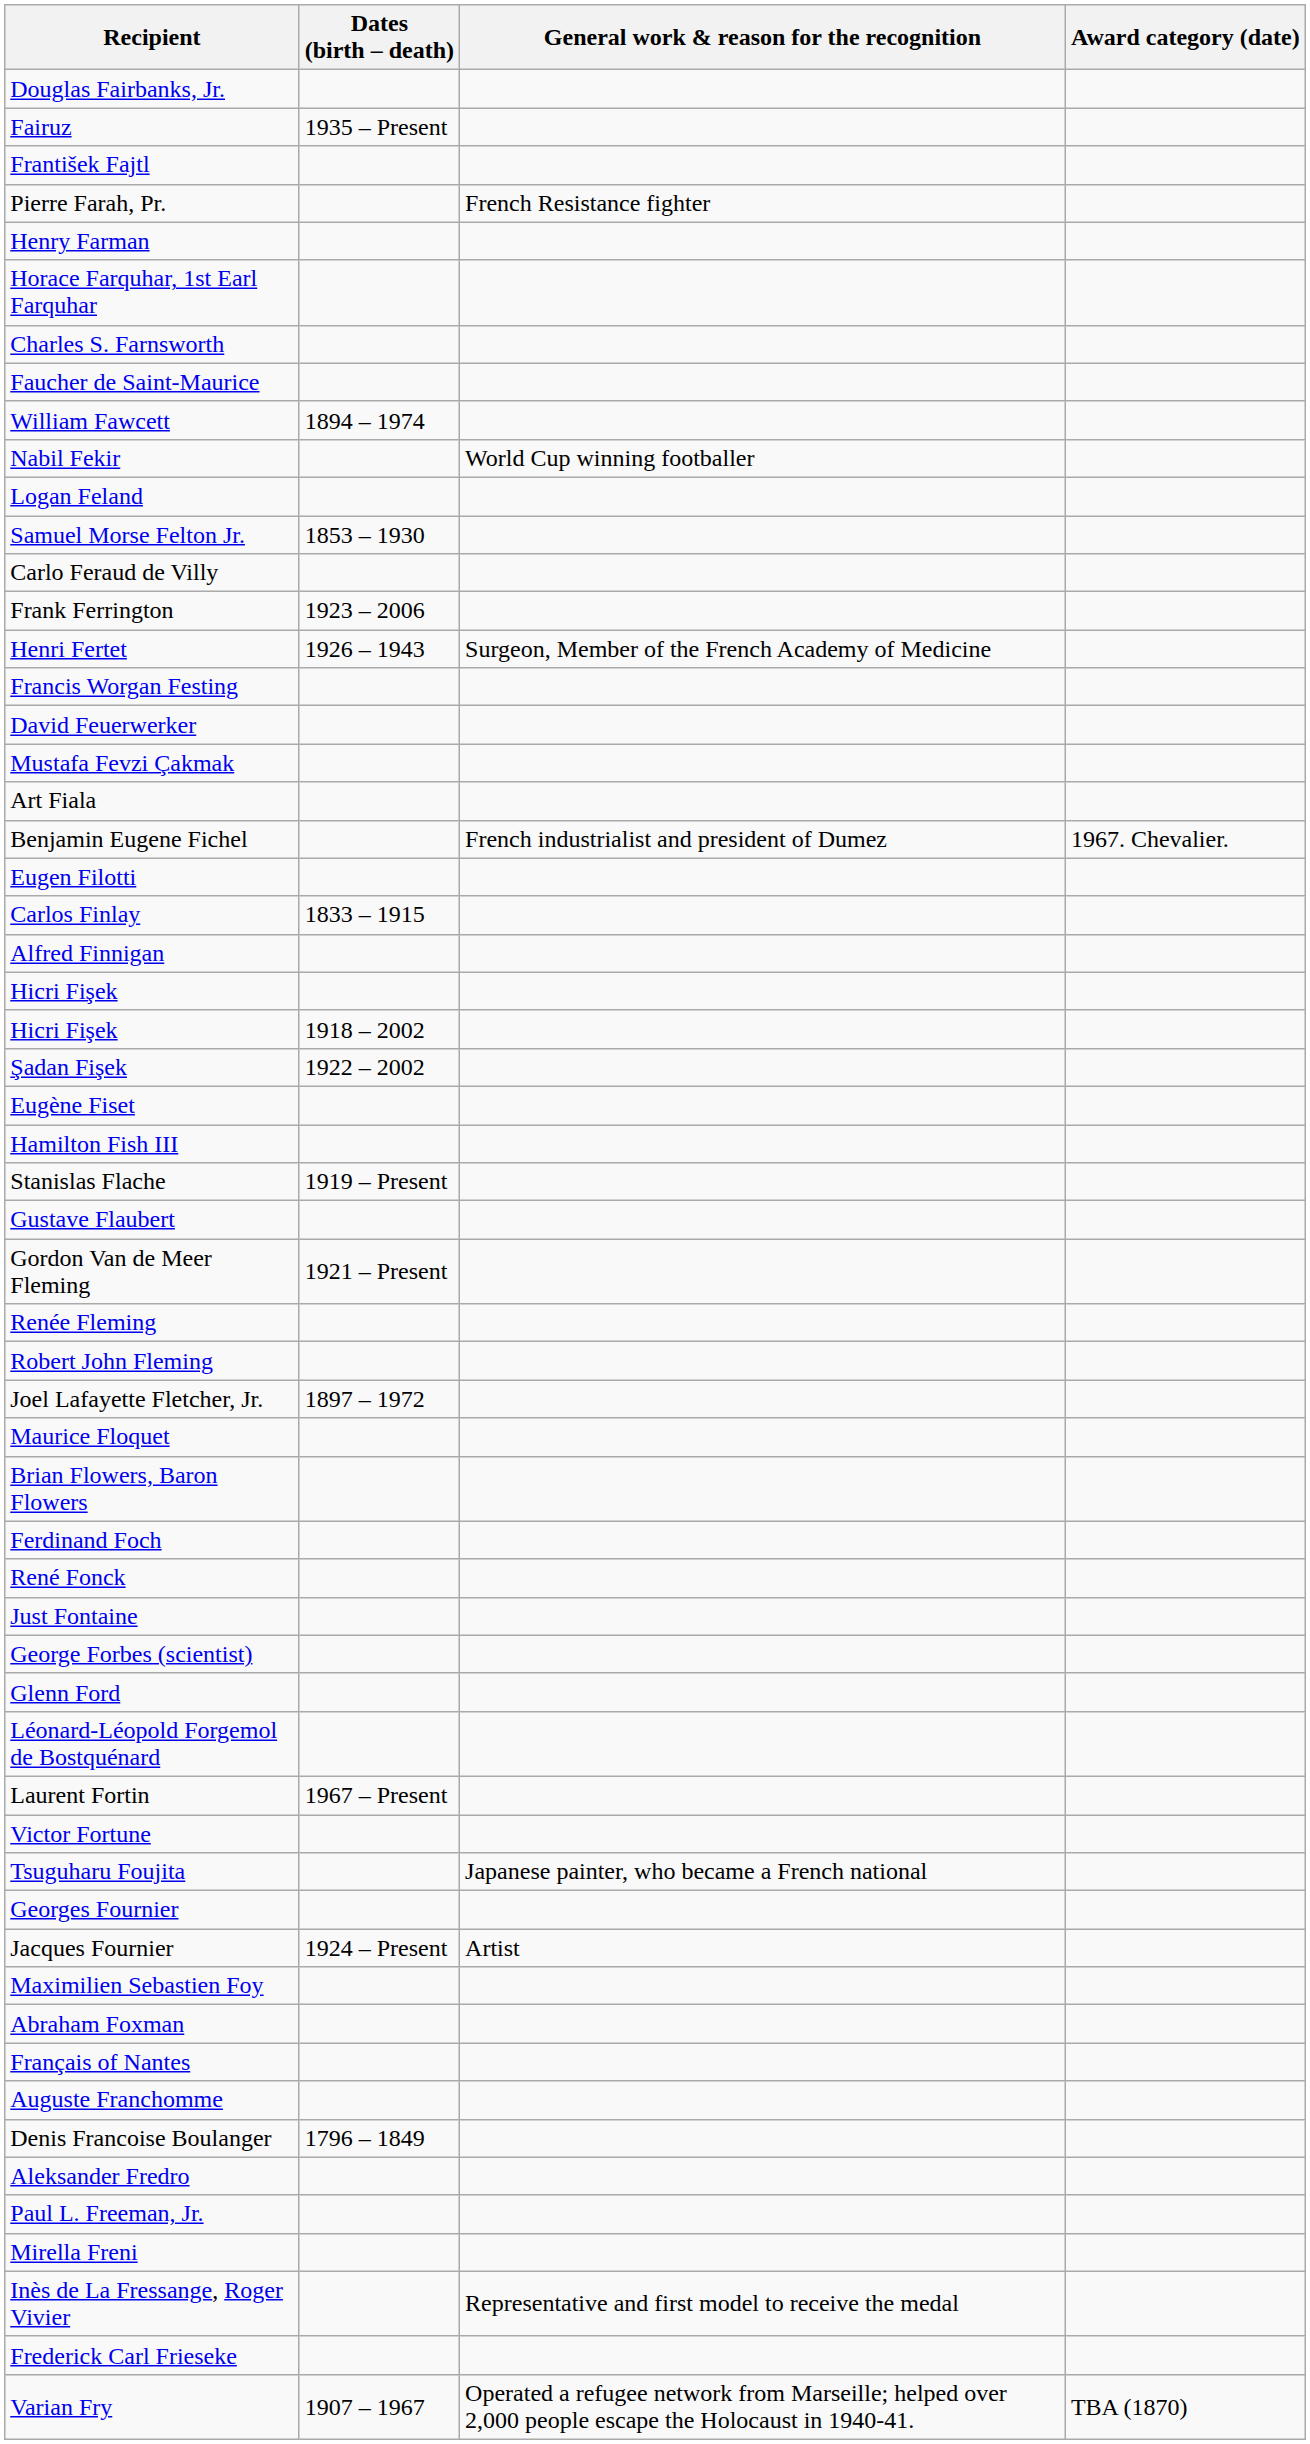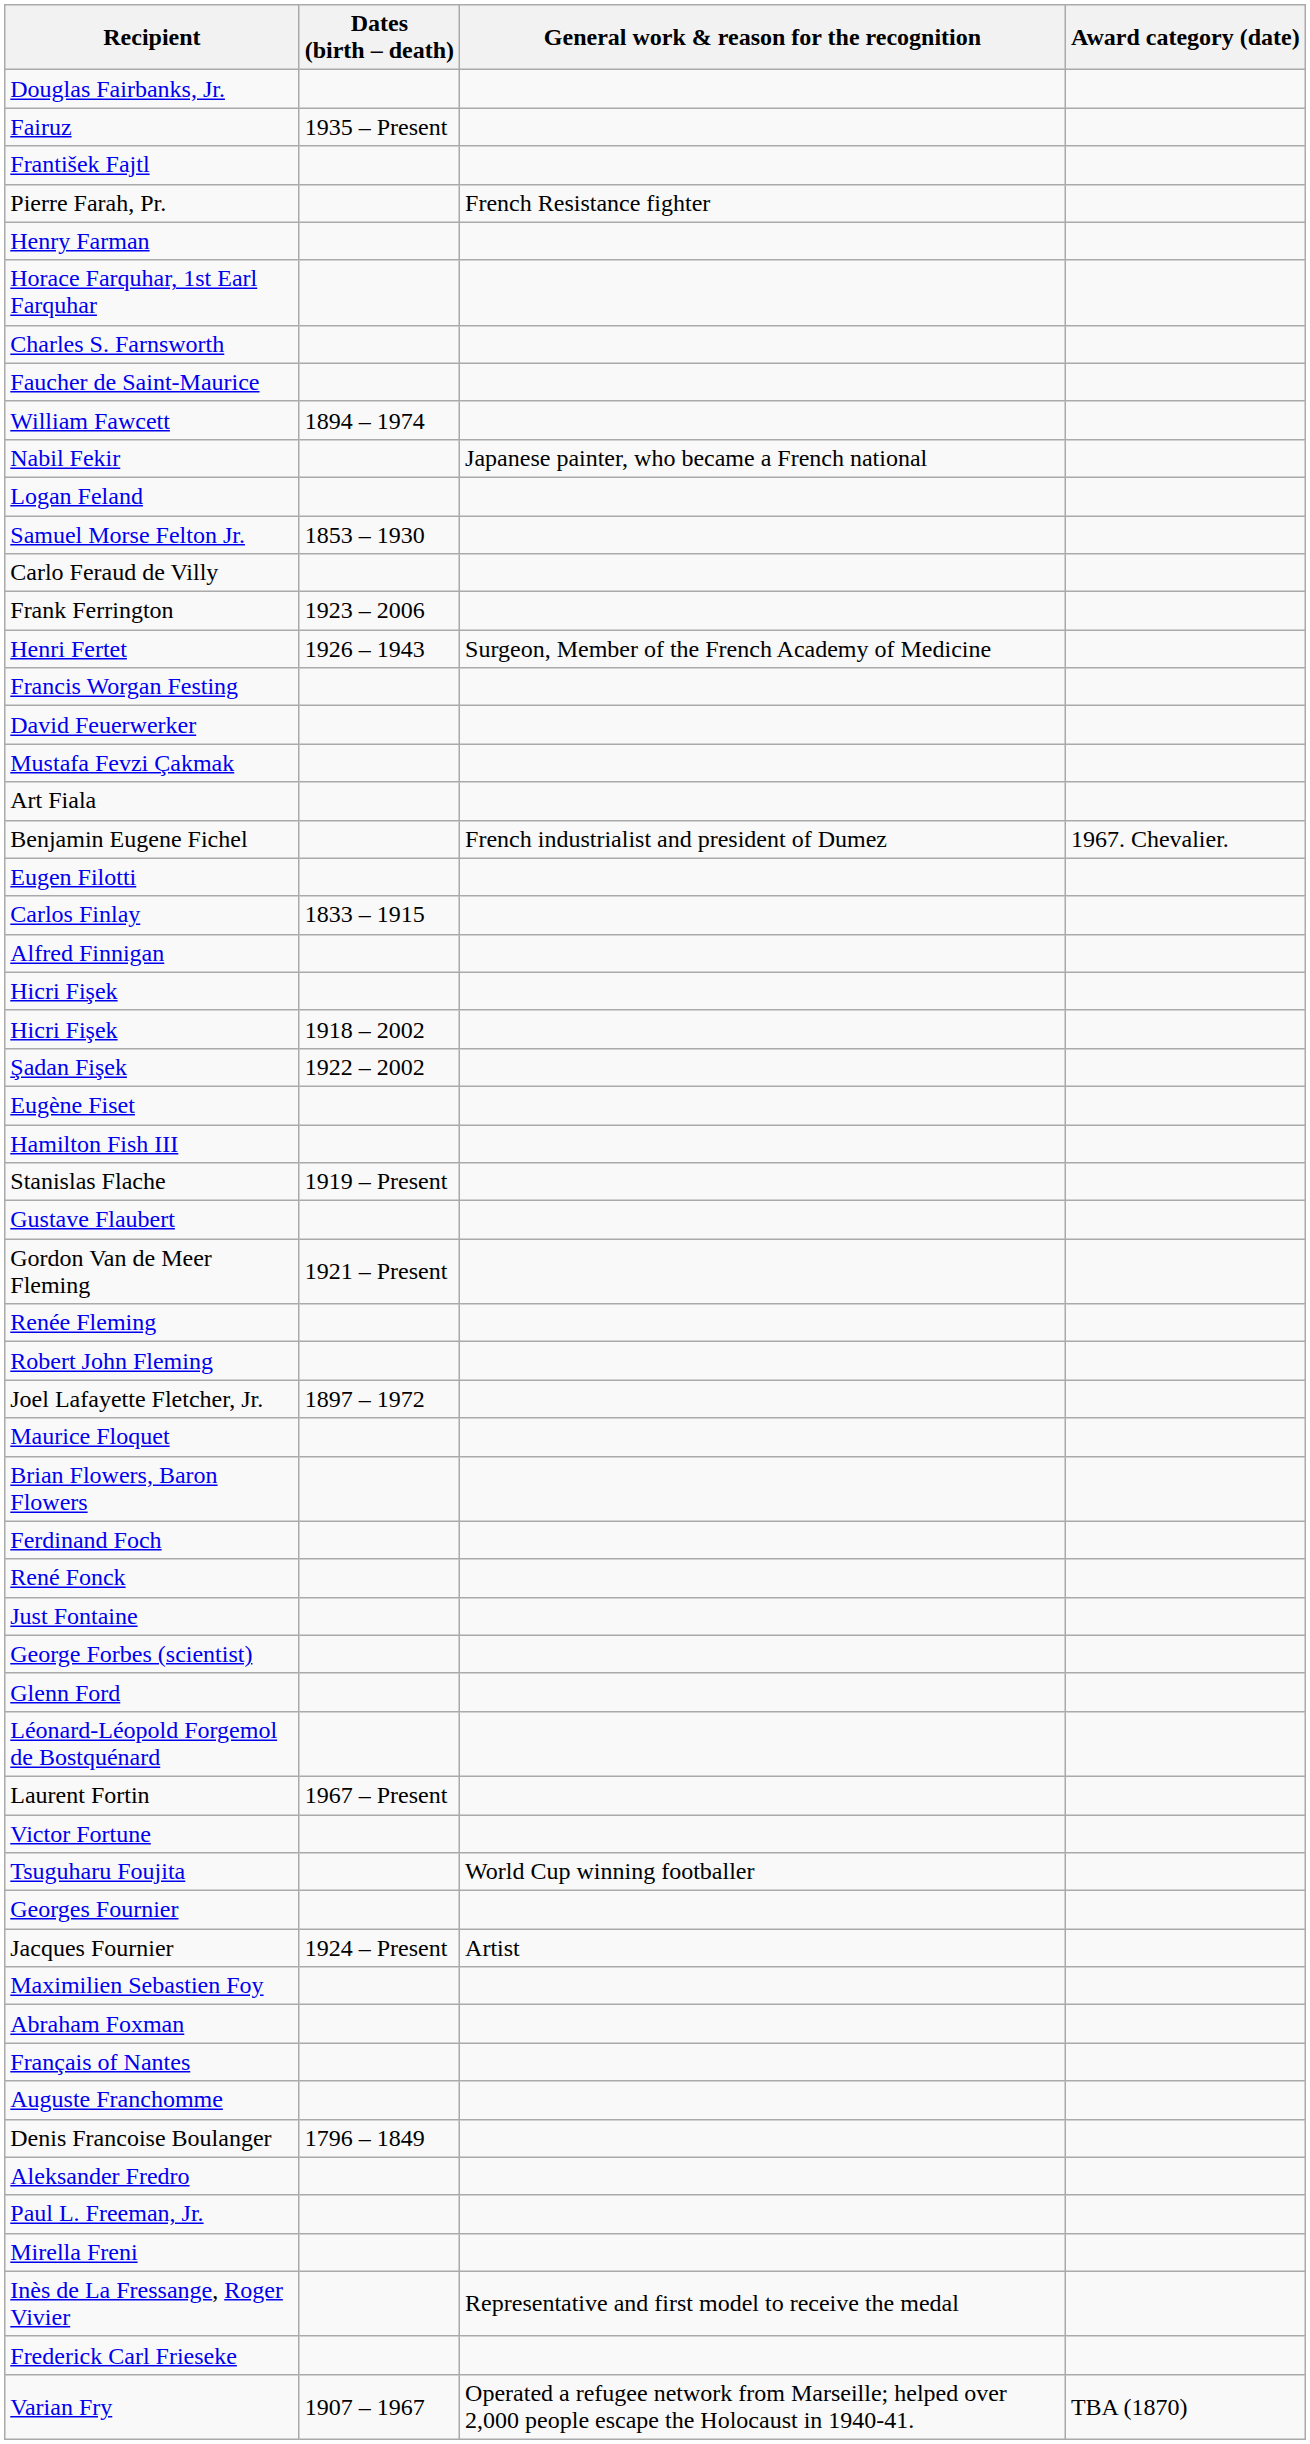Nabil Fekir | General work & reason for the recognition: World Cup winning footballer -> Japanese painter, who became a French national
Tsuguharu Foujita | General work & reason for the recognition: Japanese painter, who became a French national -> World Cup winning footballer
